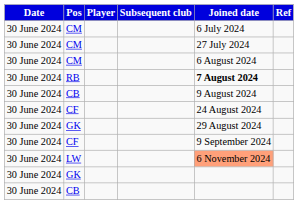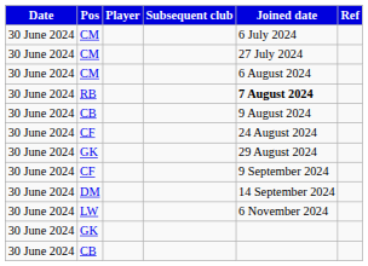+ row: 30 June 2024 | DM | 14 September 2024
LW | Joined date: lightsalmon background -> no background
